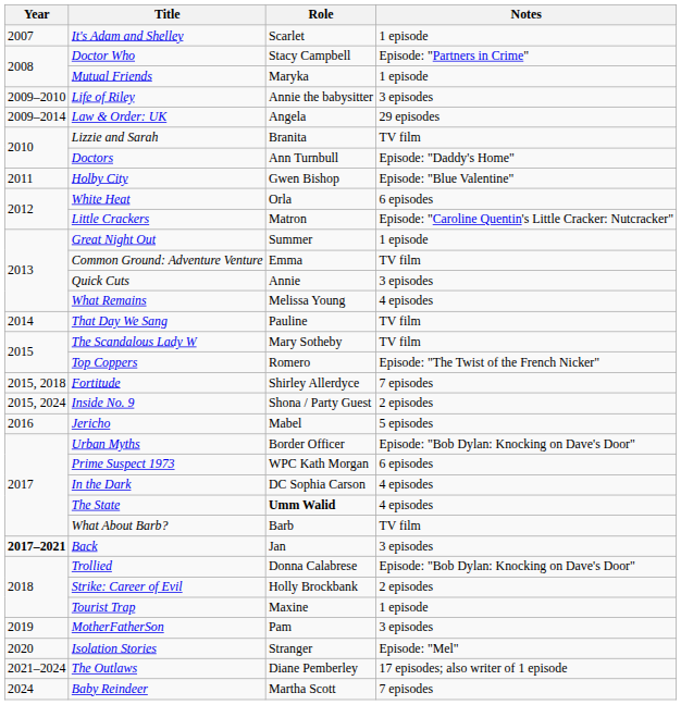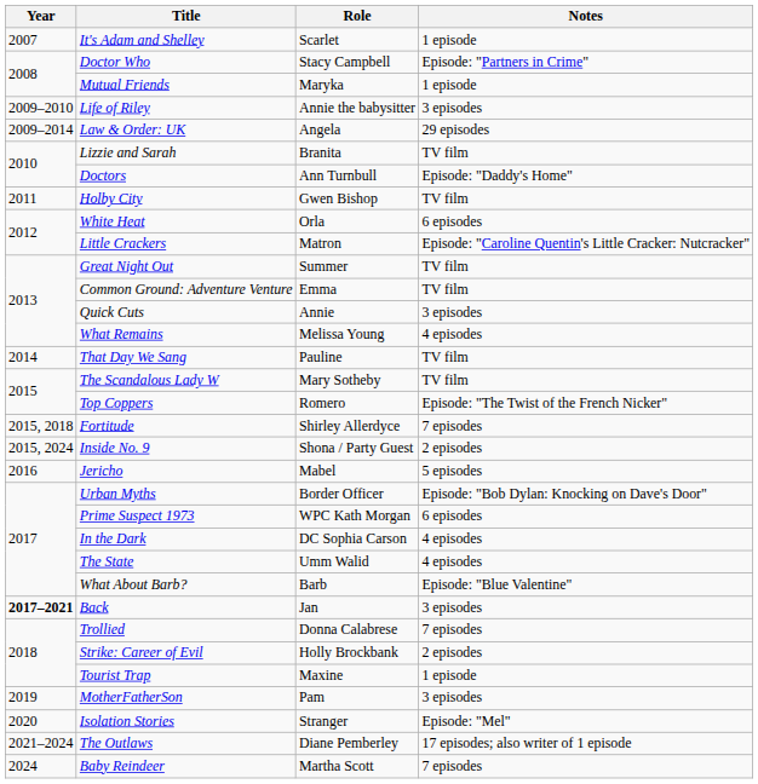Holby City | Notes: Episode: "Blue Valentine" -> TV film
Great Night Out | Notes: 1 episode -> TV film
The State | Role: bold -> normal
What About Barb? | Notes: TV film -> Episode: "Blue Valentine"
Trollied | Notes: Episode: "Bob Dylan: Knocking on Dave's Door" -> 7 episodes
